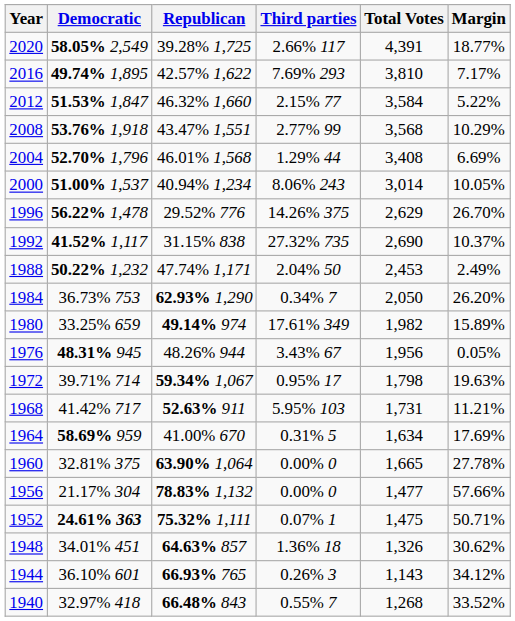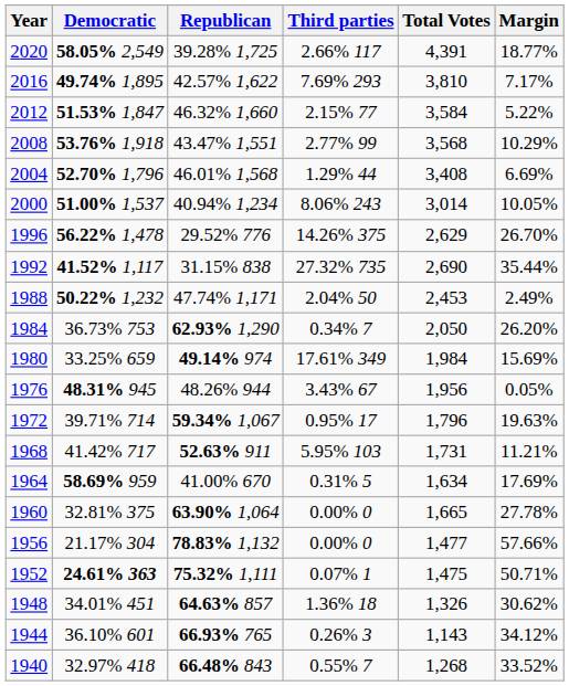1992 | Margin: 10.37% -> 35.44%
1980 | Total Votes: 1,982 -> 1,984
1980 | Margin: 15.89% -> 15.69%
1972 | Total Votes: 1,798 -> 1,796
